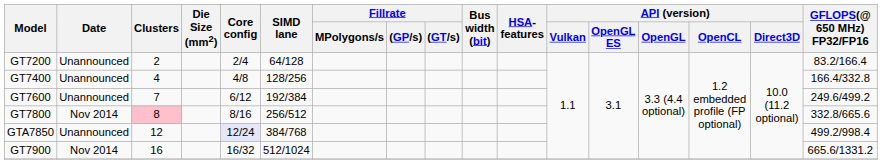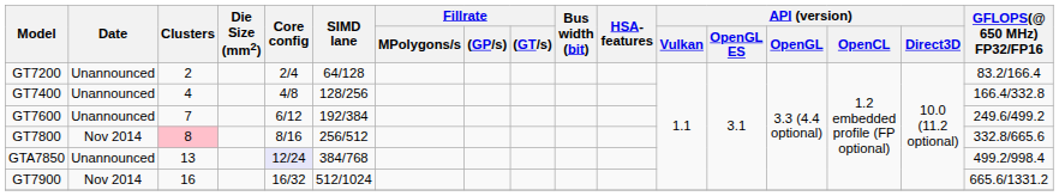GTA7850 | Clusters: 12 -> 13
